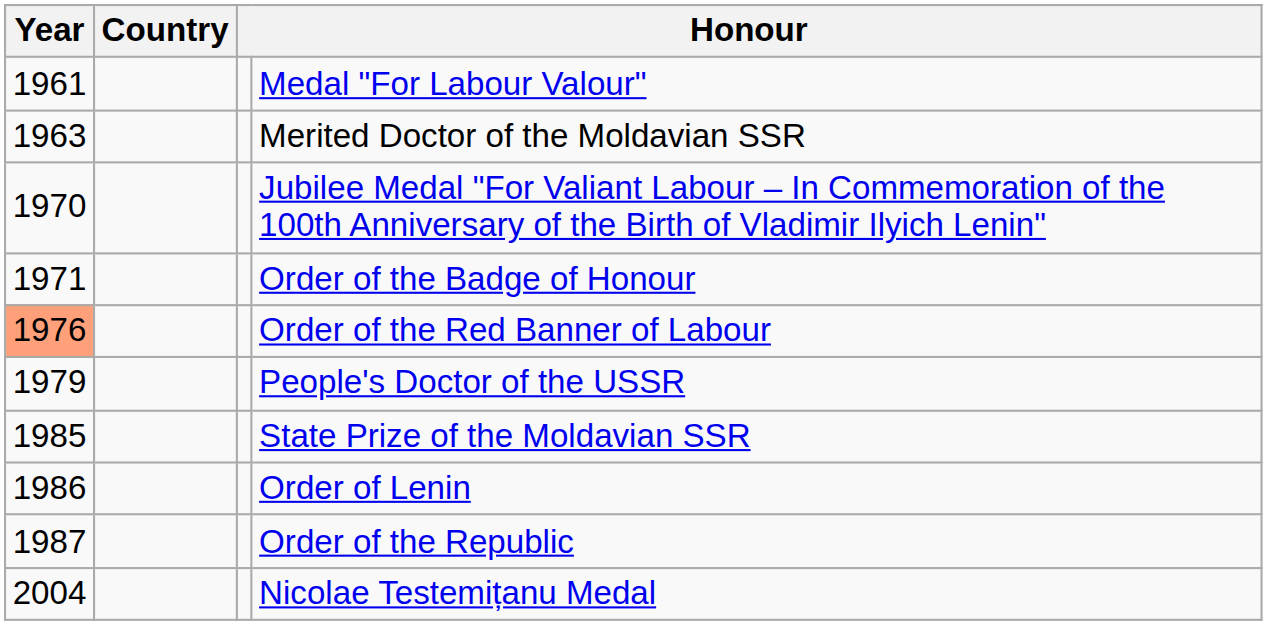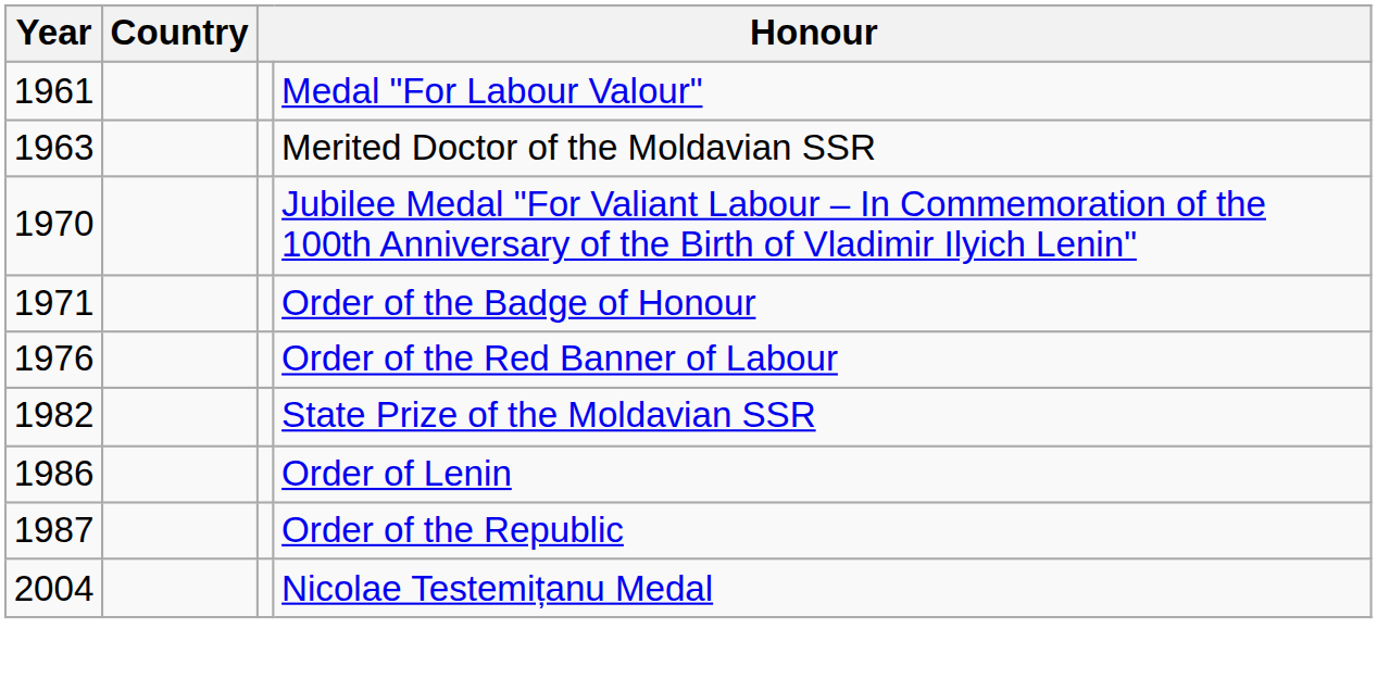Order of the Red Banner of Labour | Year: lightsalmon background -> no background
- row: 1979 | People's Doctor of the USSR
State Prize of the Moldavian SSR | Year: 1985 -> 1982
